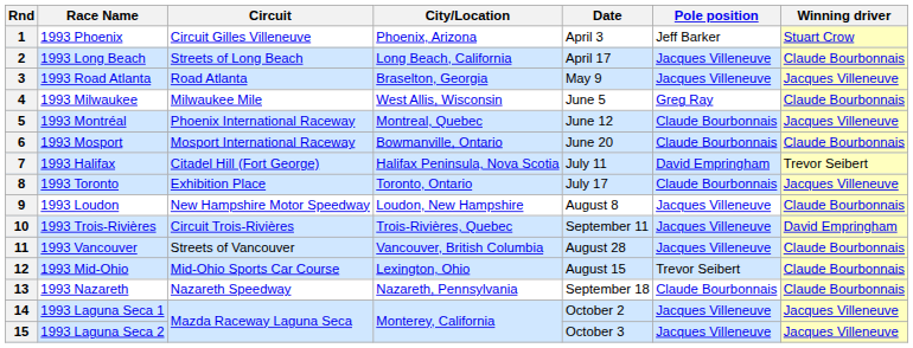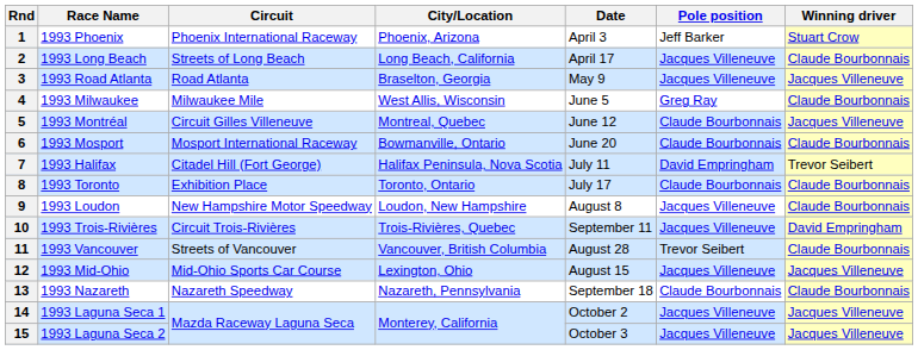1 | Circuit: Circuit Gilles Villeneuve -> Phoenix International Raceway
5 | Circuit: Phoenix International Raceway -> Circuit Gilles Villeneuve
8 | Winning driver: Jacques Villeneuve -> Claude Bourbonnais
11 | Pole position: Jacques Villeneuve -> Trevor Seibert
12 | Pole position: Trevor Seibert -> Jacques Villeneuve
12 | Winning driver: Claude Bourbonnais -> Jacques Villeneuve
